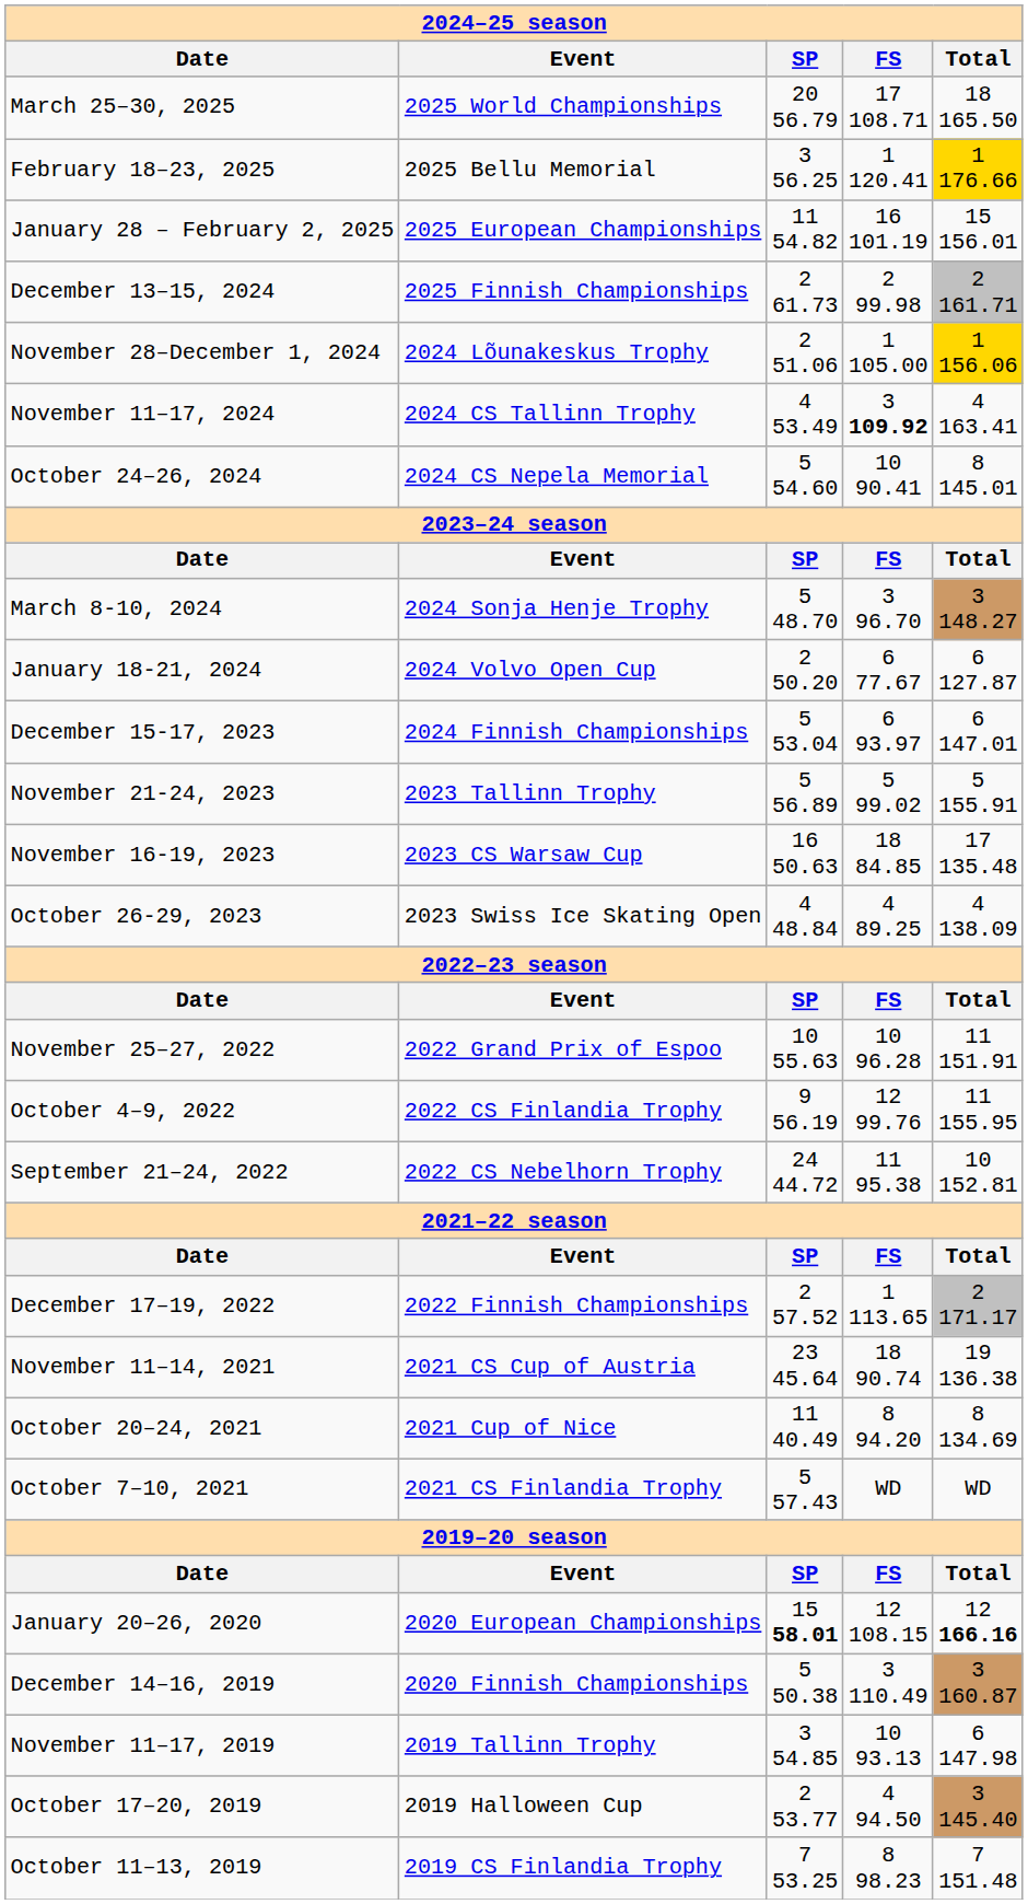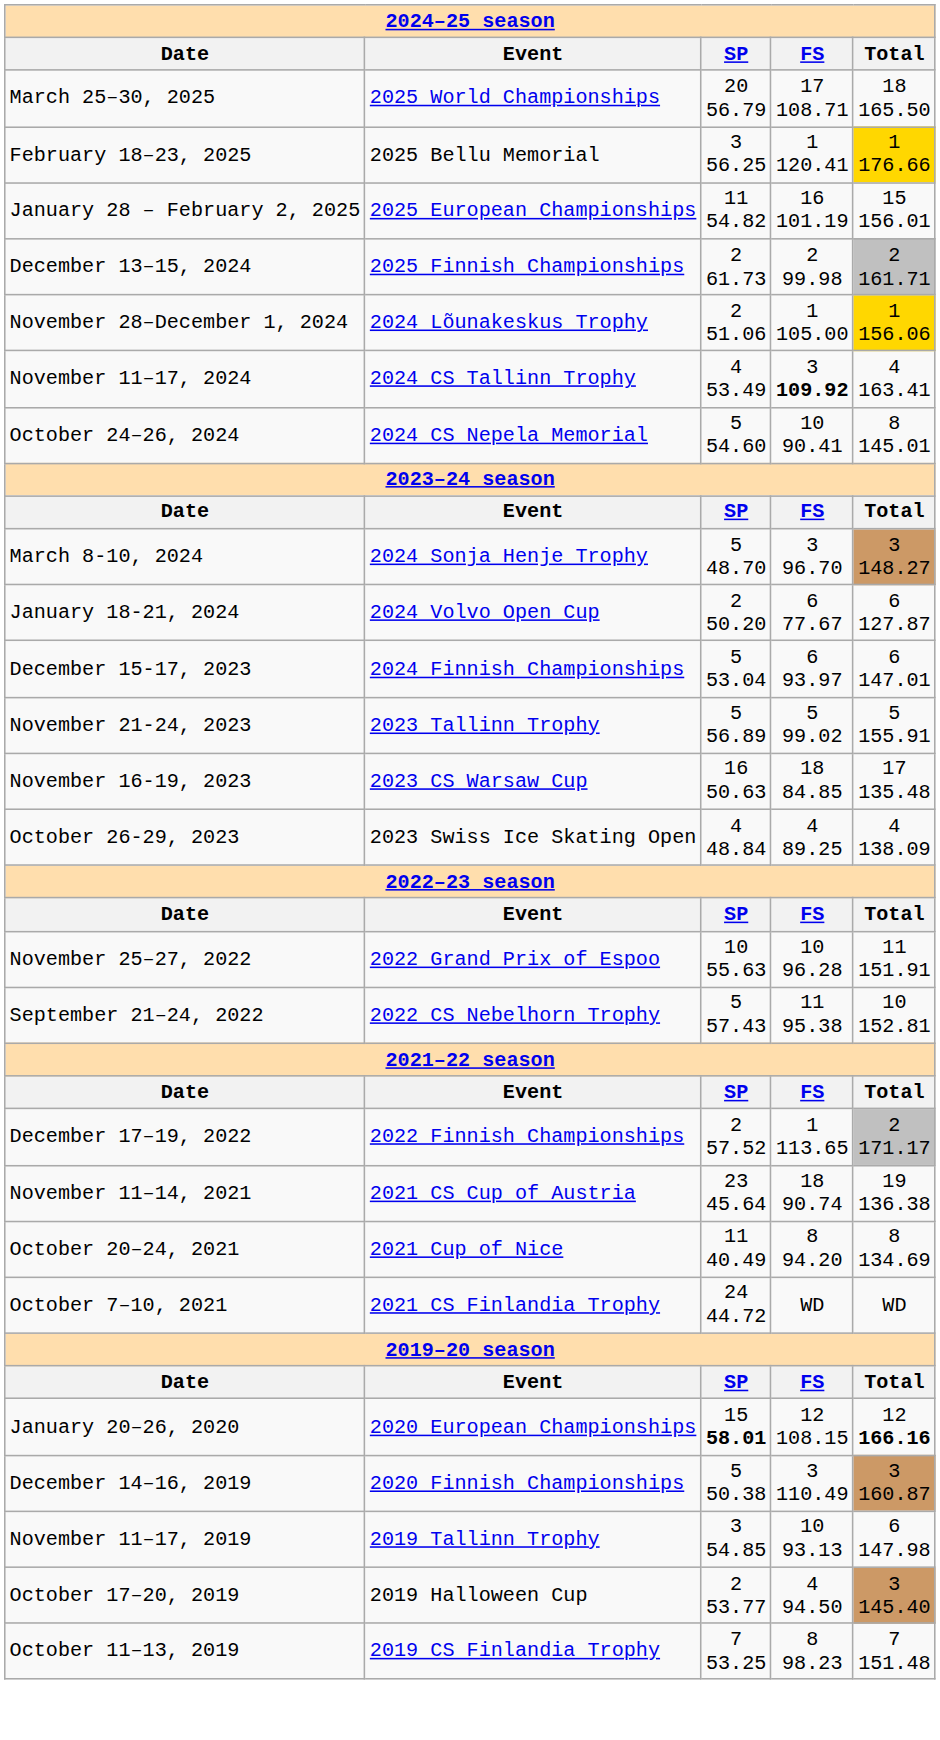- row: October 4–9, 2022 | 2022 CS Finlandia Trophy | 9 56.19 | 12 99.76 | 11 155.95
September 21–24, 2022 | column 3: 24 44.72 -> 5 57.43
October 7–10, 2021 | column 3: 5 57.43 -> 24 44.72
